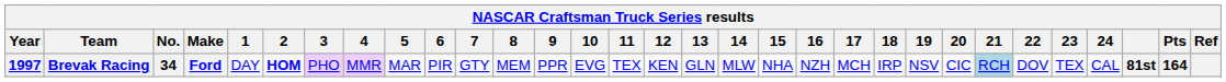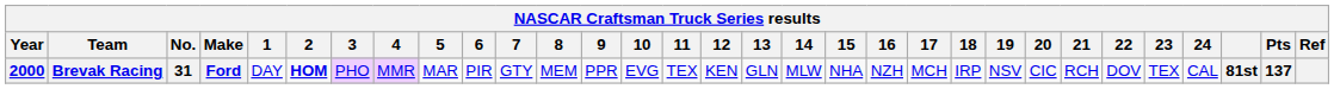Brevak Racing | Year: 1997 -> 2000
Brevak Racing | No.: 34 -> 31
Brevak Racing | 21: lightblue background -> no background
Brevak Racing | Pts: 164 -> 137
